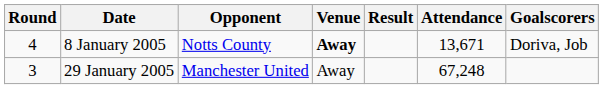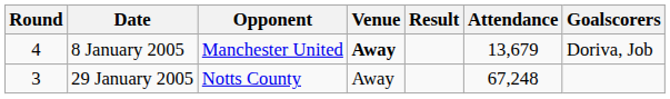8 January 2005 | Opponent: Notts County -> Manchester United
8 January 2005 | Attendance: 13,671 -> 13,679
29 January 2005 | Opponent: Manchester United -> Notts County
